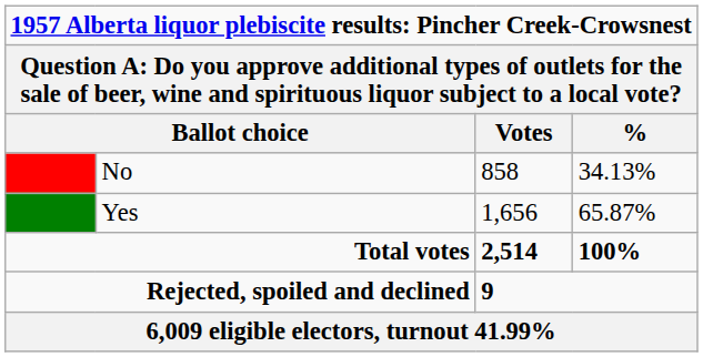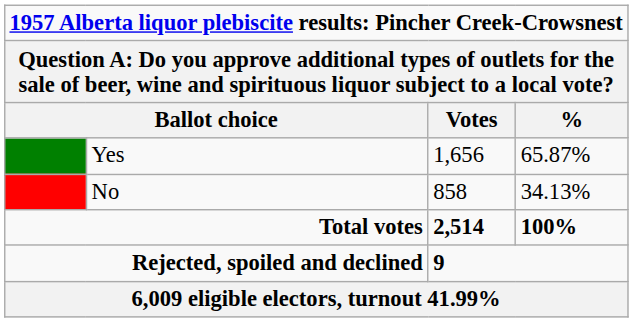rows swapped: Yes <-> No
